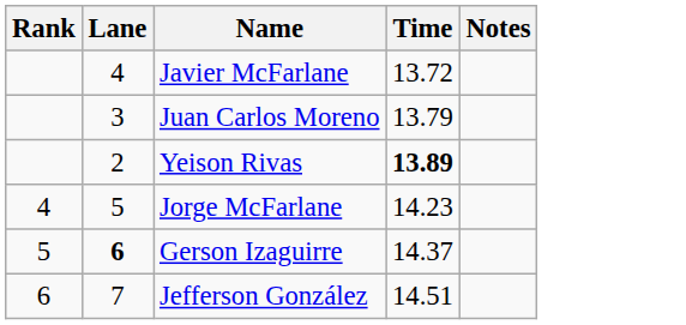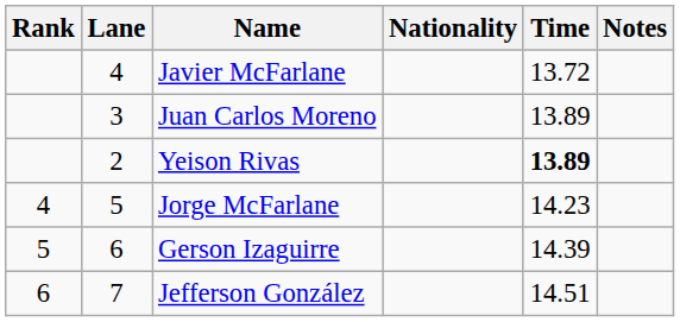+ column: Nationality
Juan Carlos Moreno | Time: 13.79 -> 13.89
Gerson Izaguirre | Lane: bold -> normal
Gerson Izaguirre | Time: 14.37 -> 14.39
